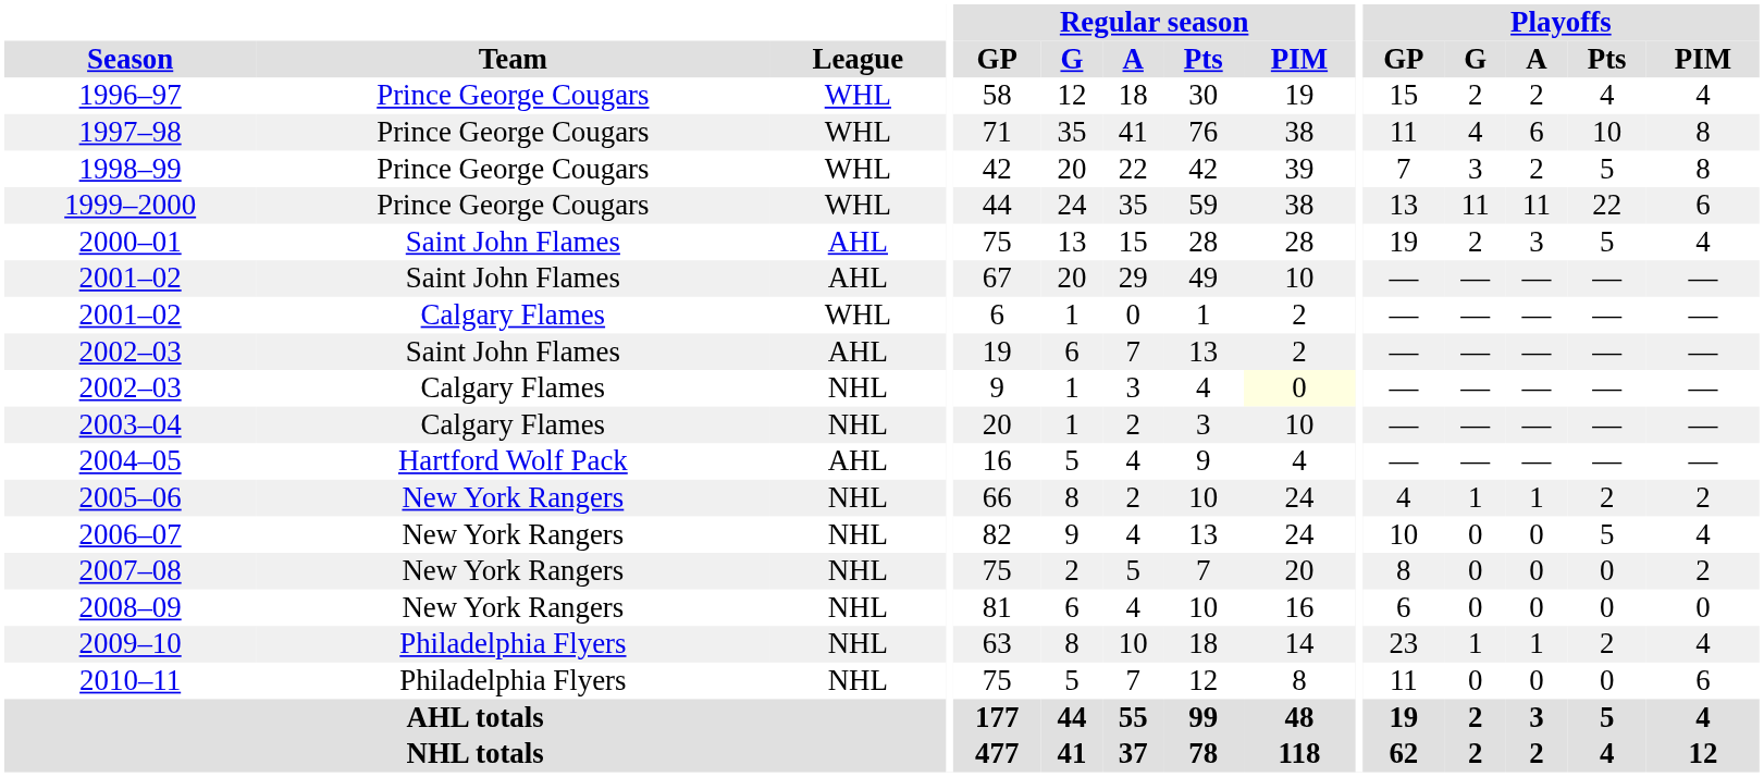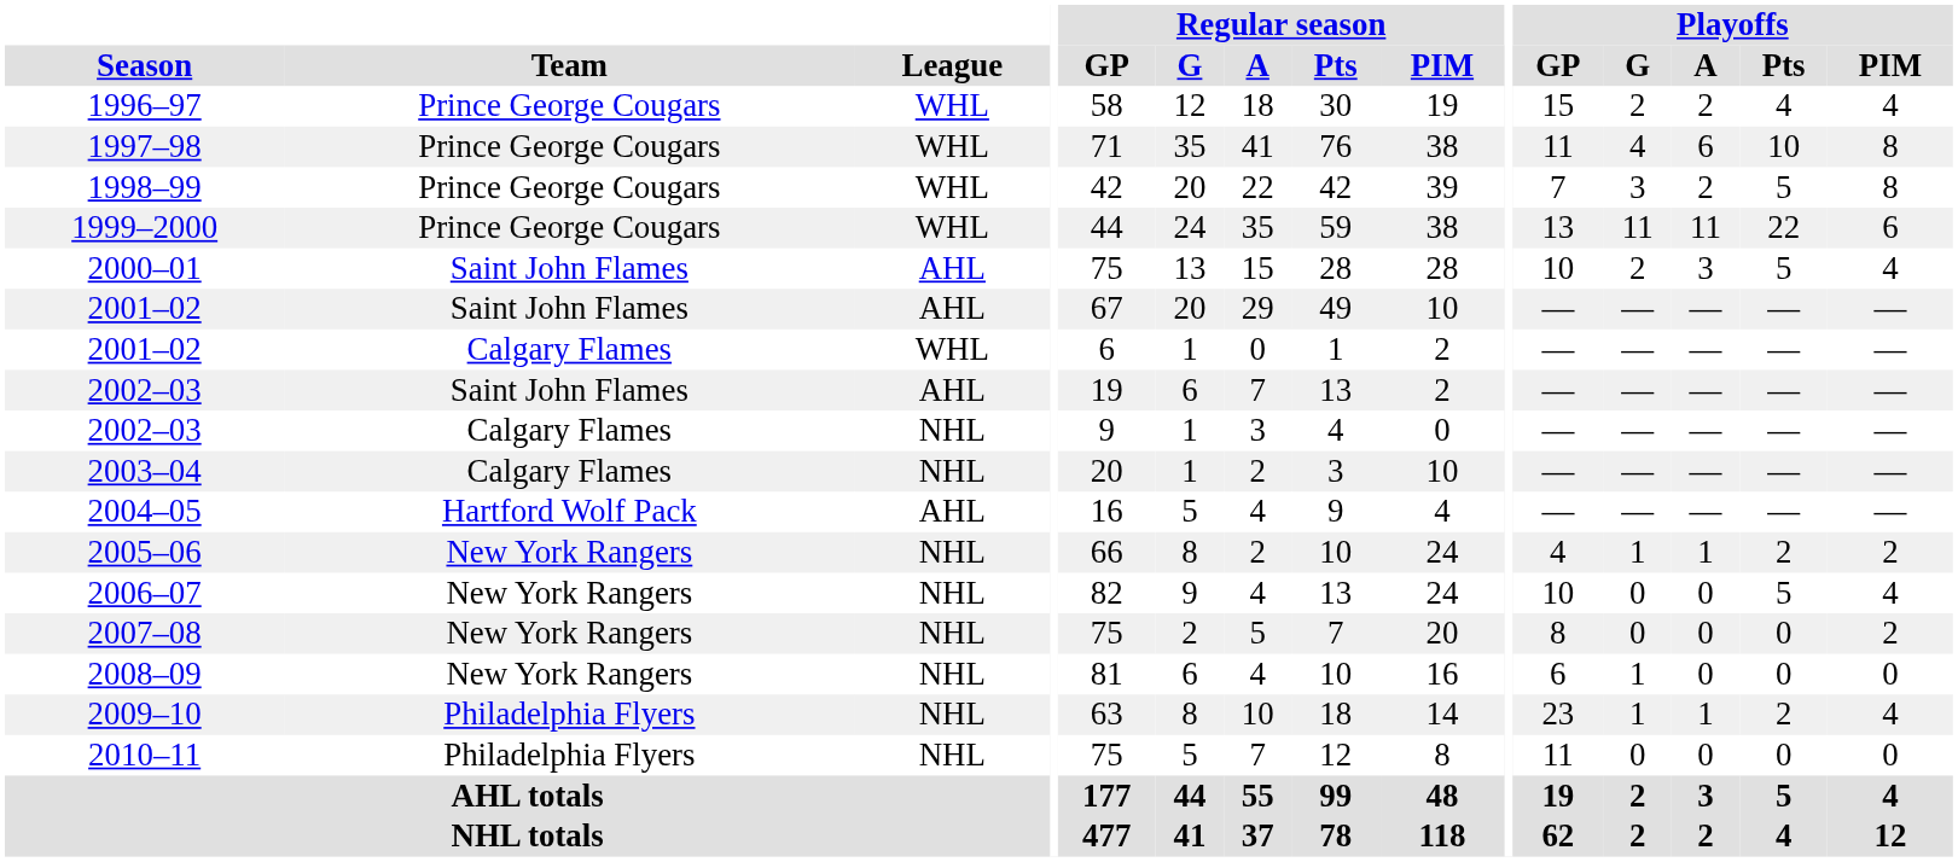2000–01 | Playoffs / GP: 19 -> 10
2002–03 / Calgary Flames | Regular season / PIM: lightyellow background -> no background
2008–09 | Playoffs / G: 0 -> 1
2010–11 | Playoffs / PIM: 6 -> 0
